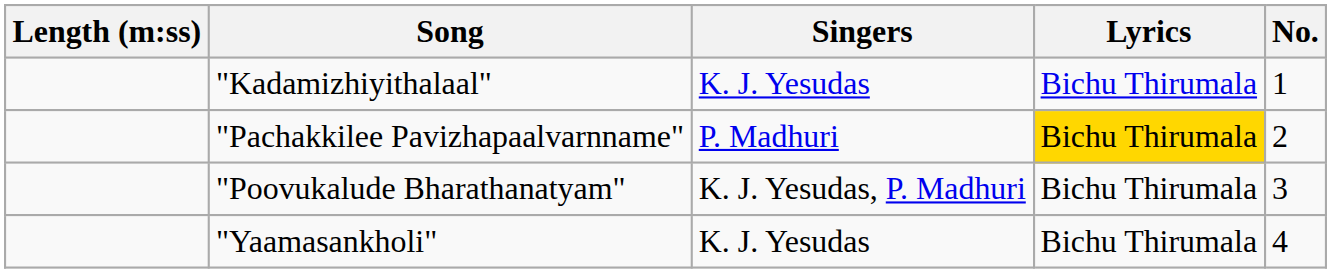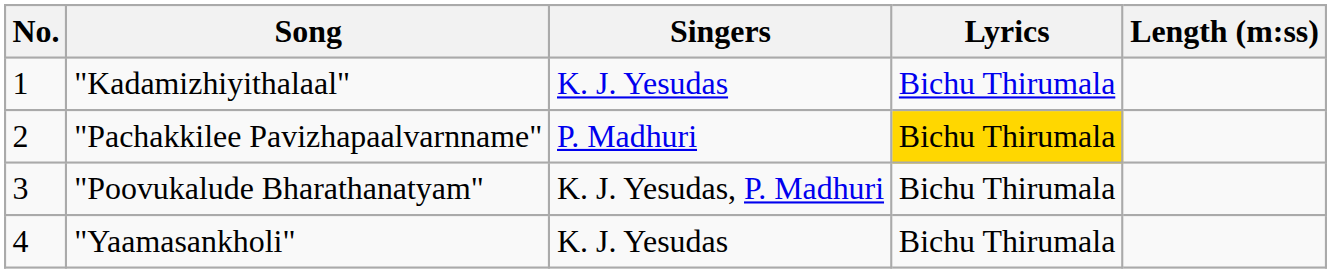columns swapped: No. <-> Length (m:ss)
